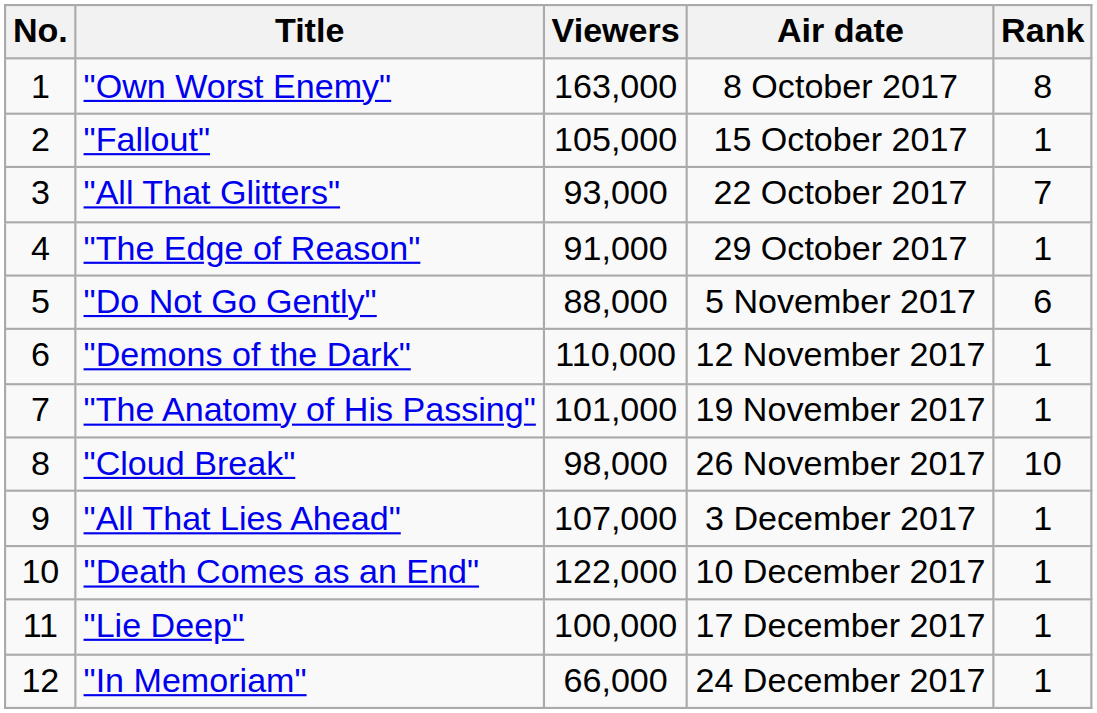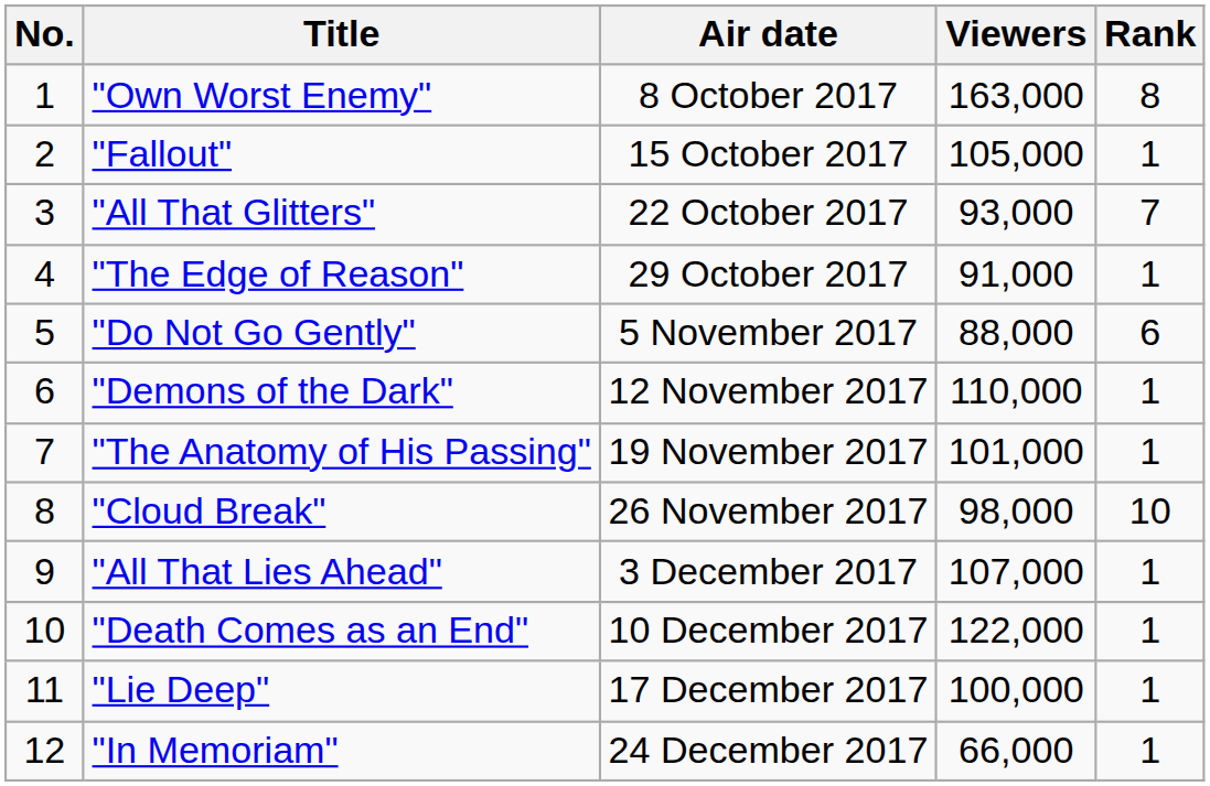columns swapped: Air date <-> Viewers
